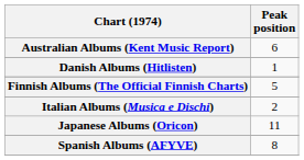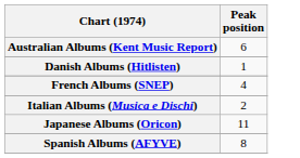- row: Finnish Albums (The Official Finnish Charts) | 5
+ row: French Albums (SNEP) | 4
